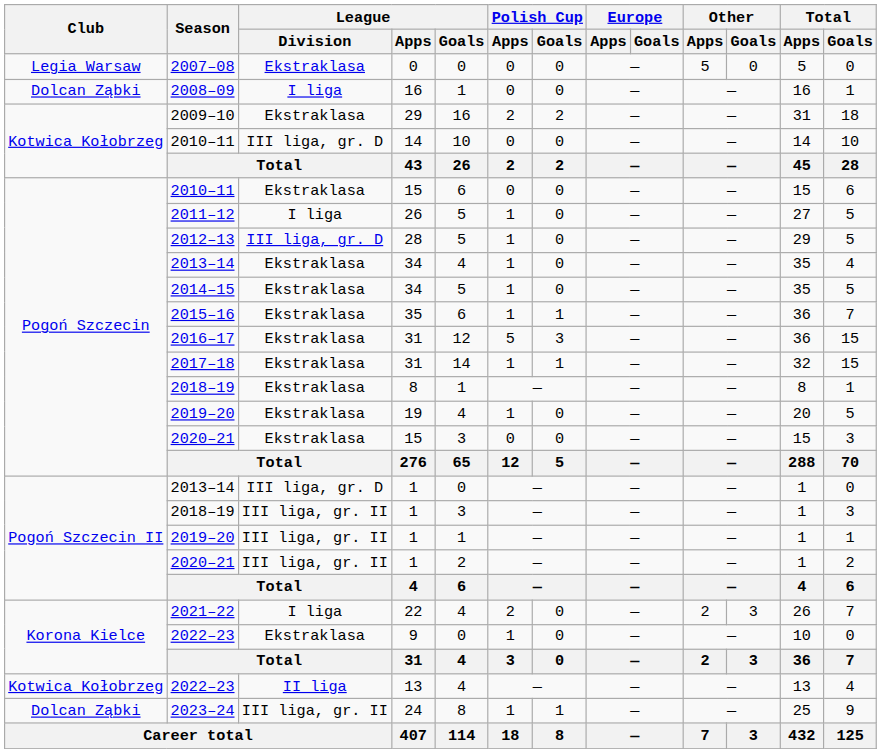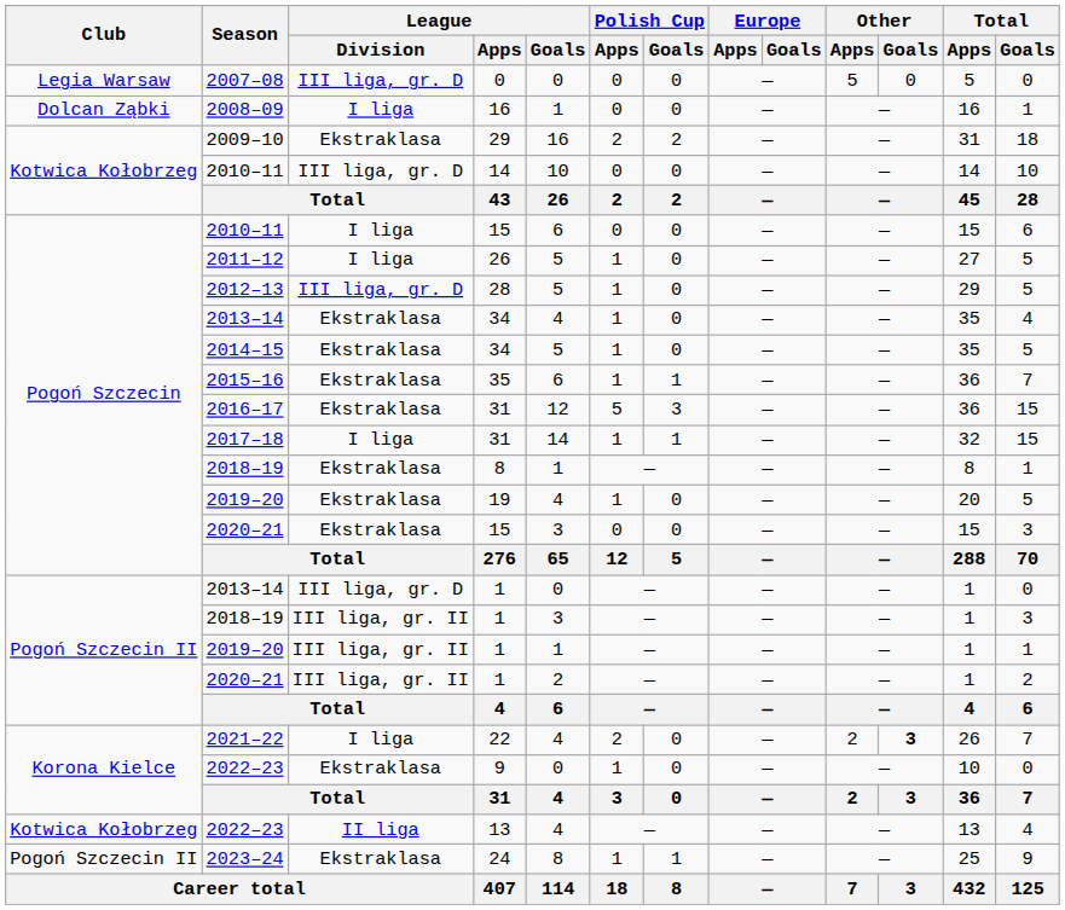2007–08 | League / Division: Ekstraklasa -> III liga, gr. D
2010–11 / 15 | League / Division: Ekstraklasa -> I liga
2017–18 | League / Division: Ekstraklasa -> I liga
2021–22 | Other / Goals: normal -> bold
2023–24 | Club: Dolcan Ząbki -> Pogoń Szczecin II
2023–24 | League / Division: III liga, gr. II -> Ekstraklasa
